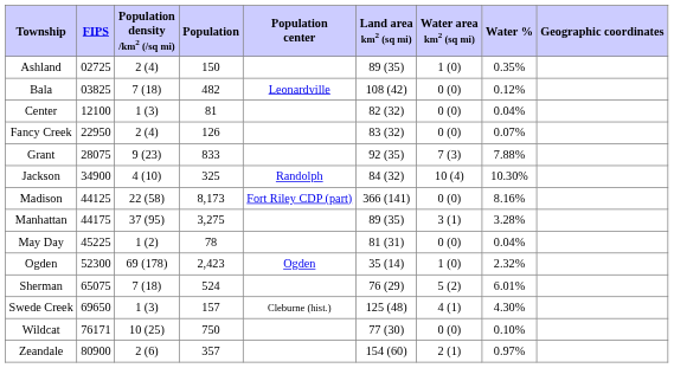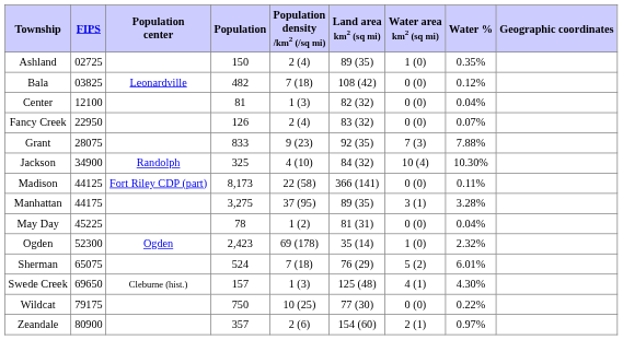columns swapped: Population center <-> Population density /km2 (/sq mi)
Madison | Water %: 8.16% -> 0.11%
Wildcat | FIPS: 76171 -> 79175
Wildcat | Water %: 0.10% -> 0.22%
